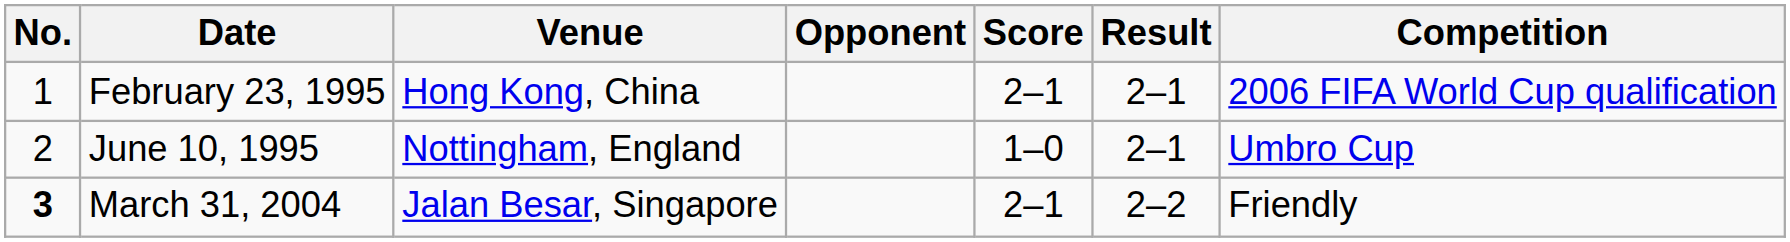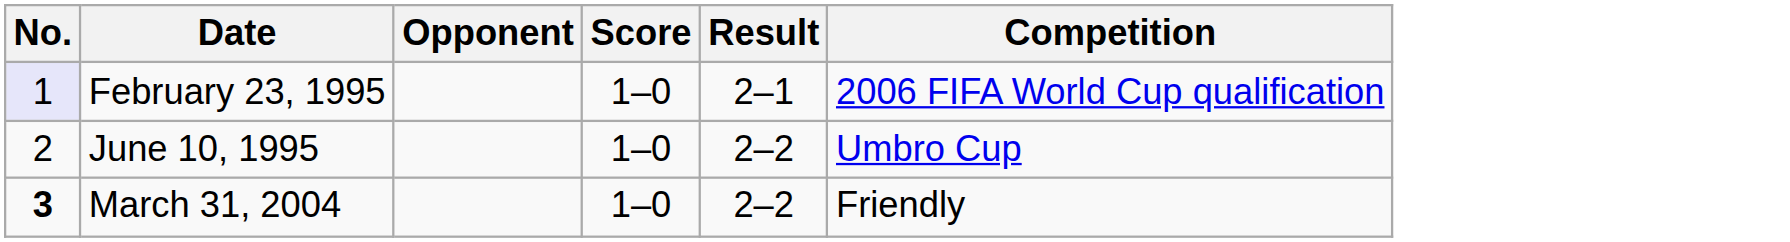- column: Venue | Hong Kong, China | Nottingham, England | Jalan Besar, Singapore
February 23, 1995 | No.: no background -> lavender background
February 23, 1995 | Score: 2–1 -> 1–0
June 10, 1995 | Result: 2–1 -> 2–2
March 31, 2004 | Score: 2–1 -> 1–0
